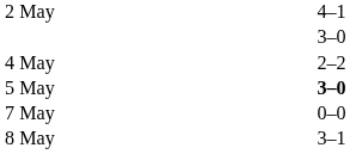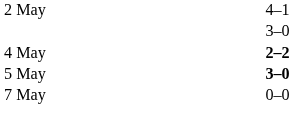4 May | column 3: normal -> bold
- row: 8 May | 3–1
